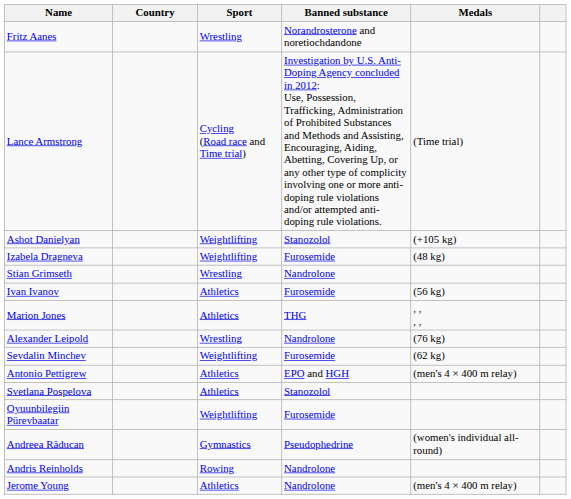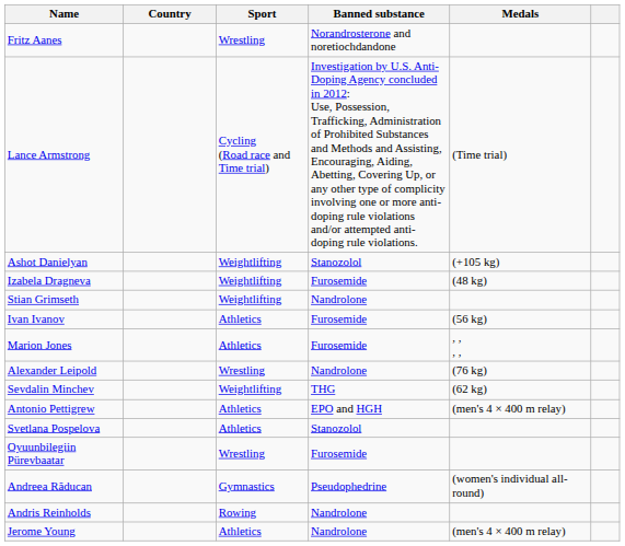Stian Grimseth | Sport: Wrestling -> Weightlifting
Marion Jones | Banned substance: THG -> Furosemide
Sevdalin Minchev | Banned substance: Furosemide -> THG
Oyuunbilegiin Pürevbaatar | Sport: Weightlifting -> Wrestling
